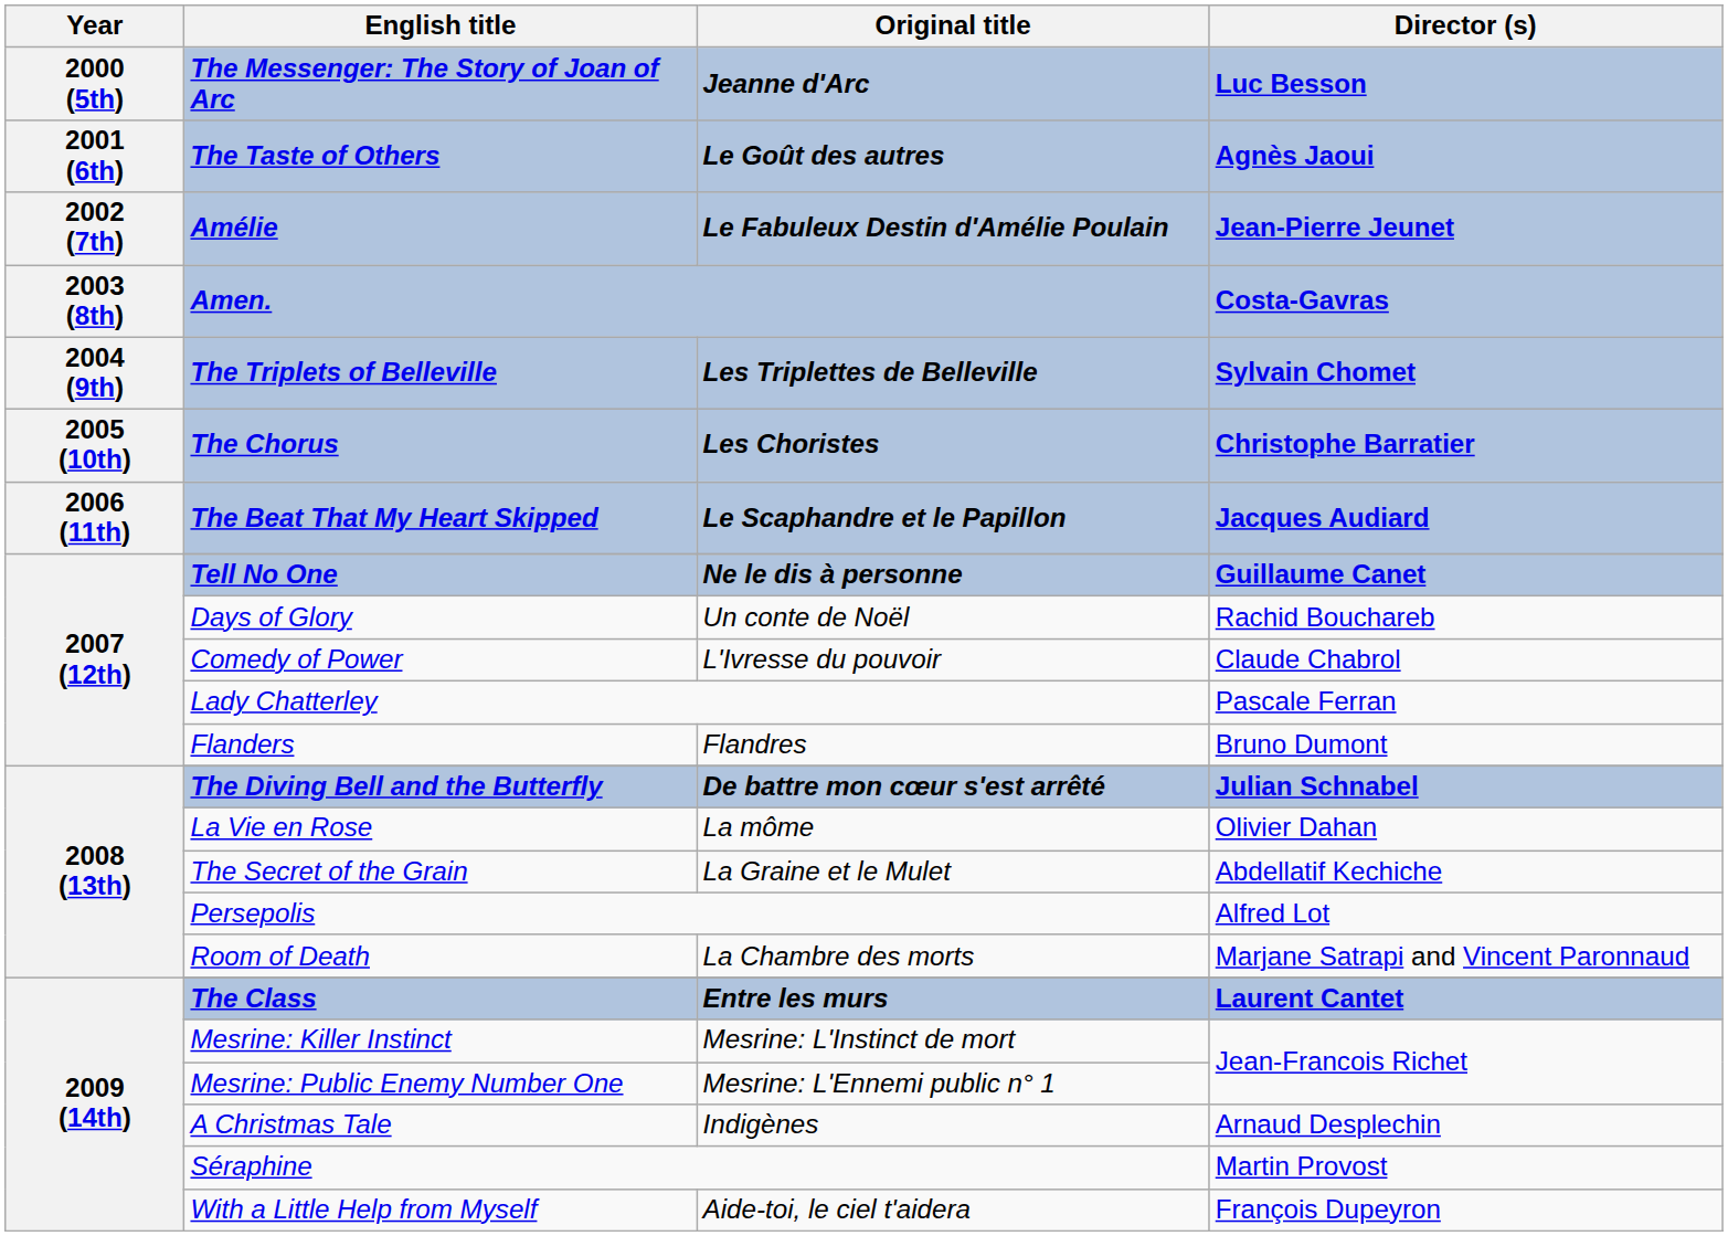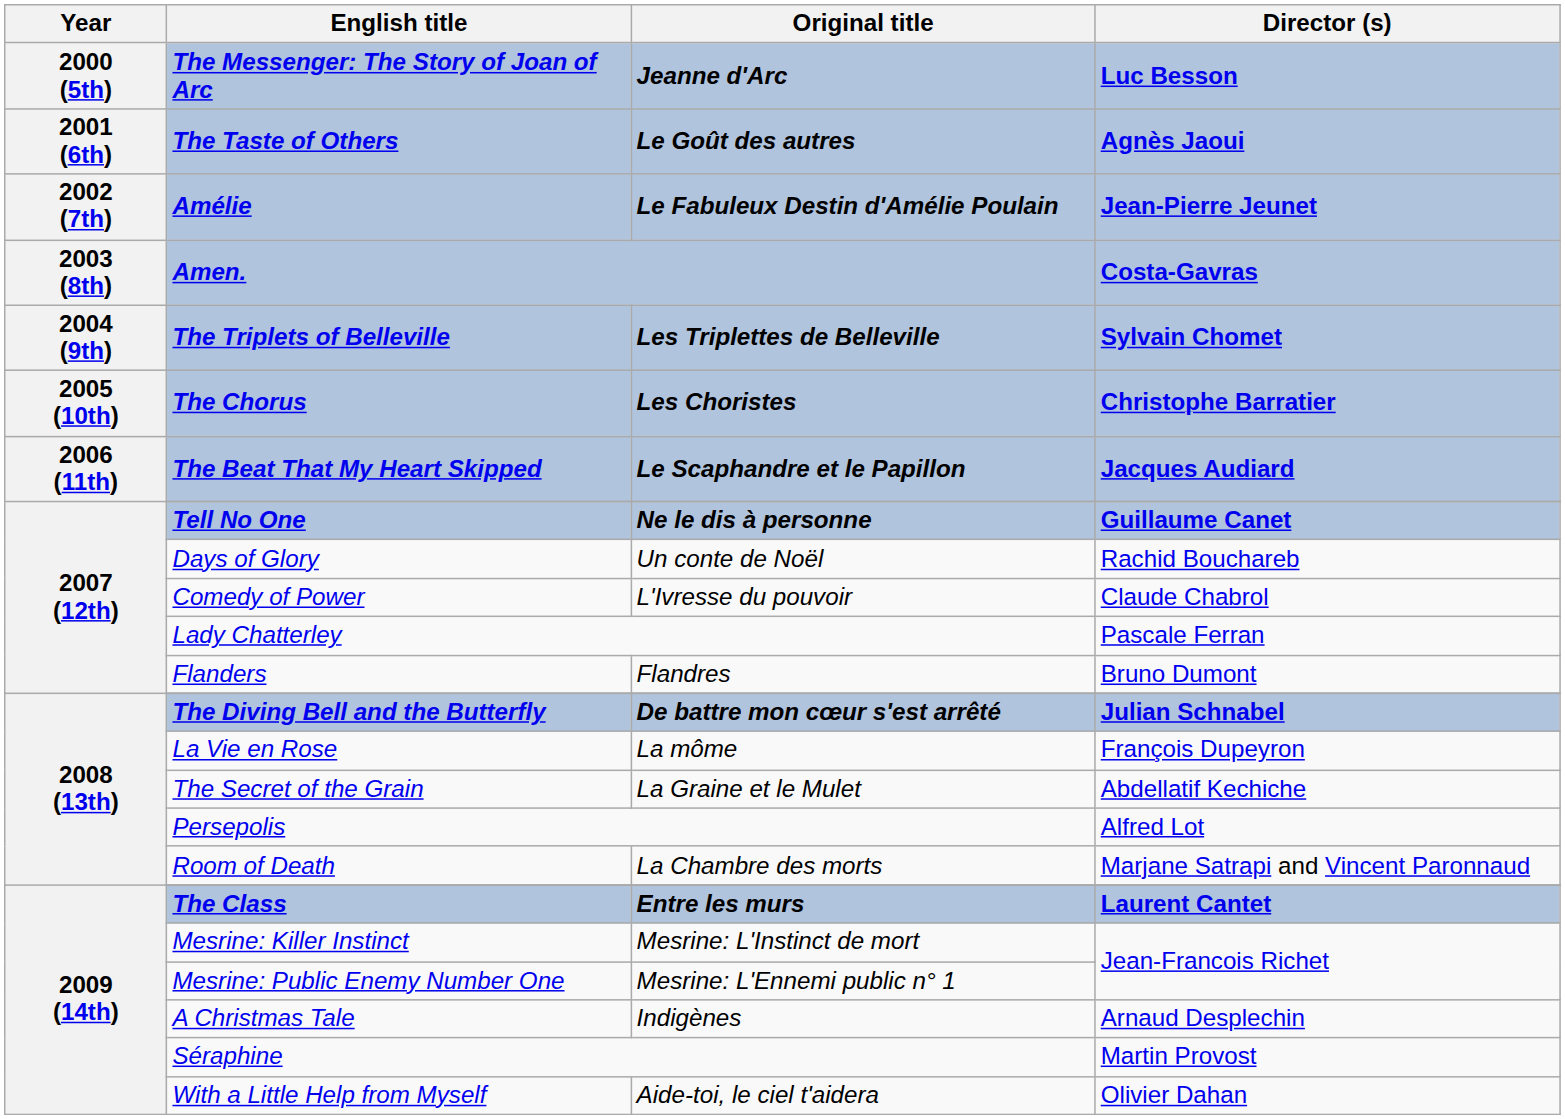La Vie en Rose | Director (s): Olivier Dahan -> François Dupeyron
With a Little Help from Myself | Director (s): François Dupeyron -> Olivier Dahan
